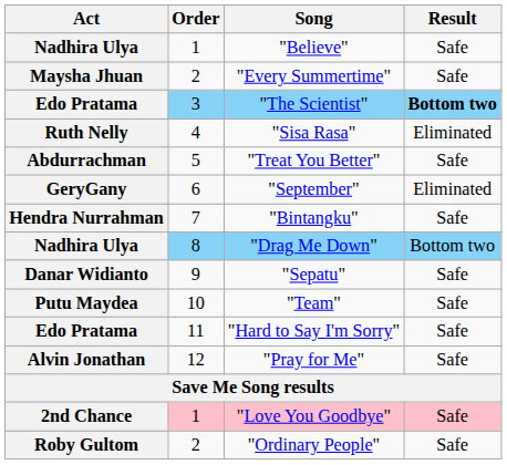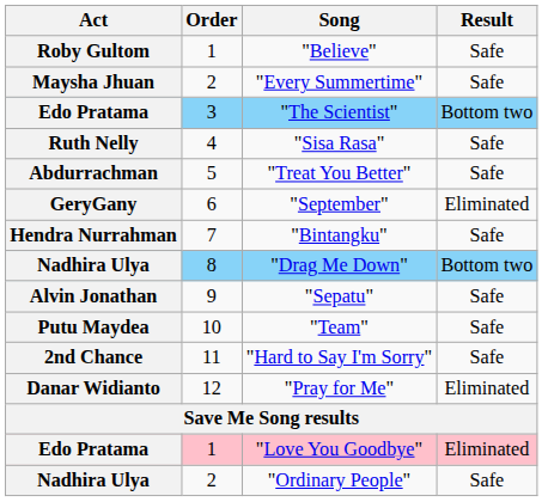"Believe" | Act: Nadhira Ulya -> Roby Gultom
"The Scientist" | Result: bold -> normal
"Sisa Rasa" | Result: Eliminated -> Safe
"Sepatu" | Act: Danar Widianto -> Alvin Jonathan
"Hard to Say I'm Sorry" | Act: Edo Pratama -> 2nd Chance
"Pray for Me" | Act: Alvin Jonathan -> Danar Widianto
"Pray for Me" | Result: Safe -> Eliminated
"Love You Goodbye" | Act: 2nd Chance -> Edo Pratama
"Love You Goodbye" | Result: Safe -> Eliminated
"Ordinary People" | Act: Roby Gultom -> Nadhira Ulya
